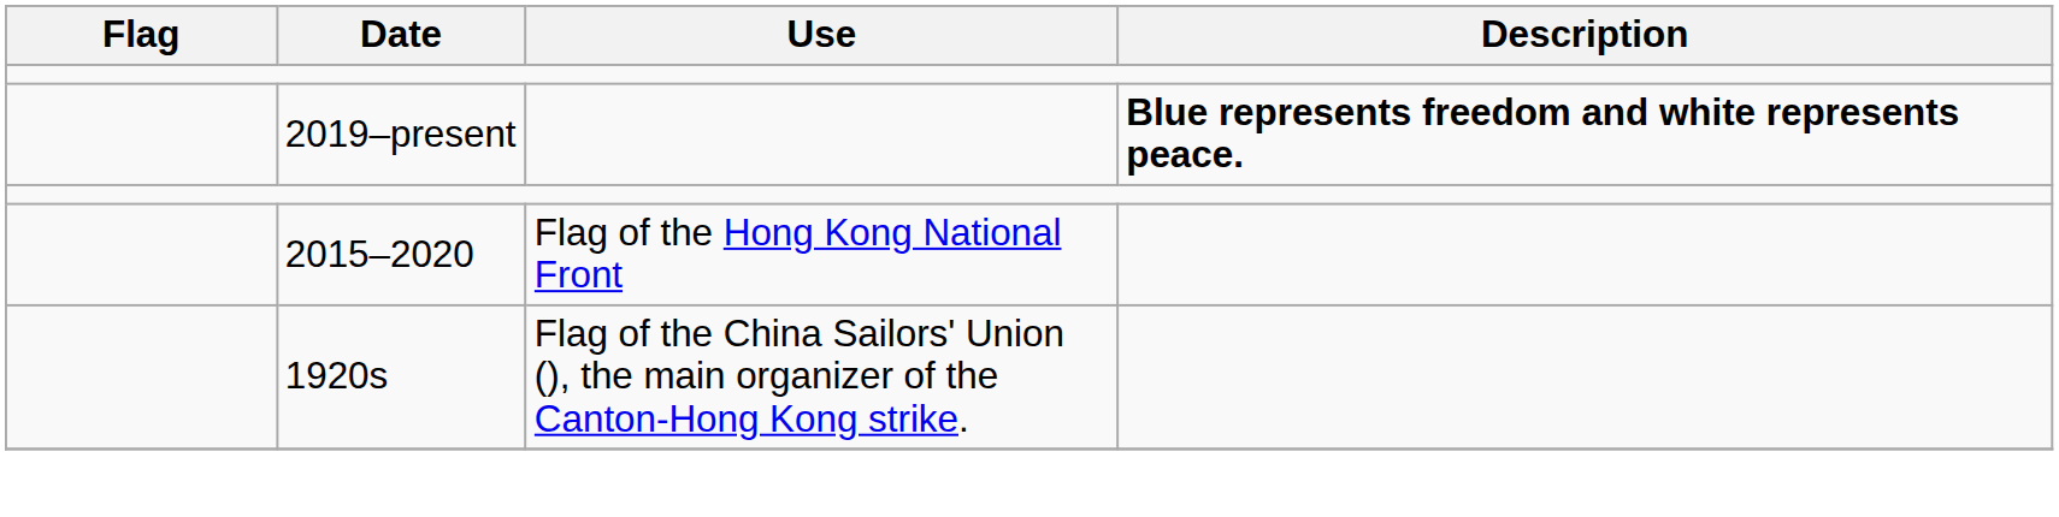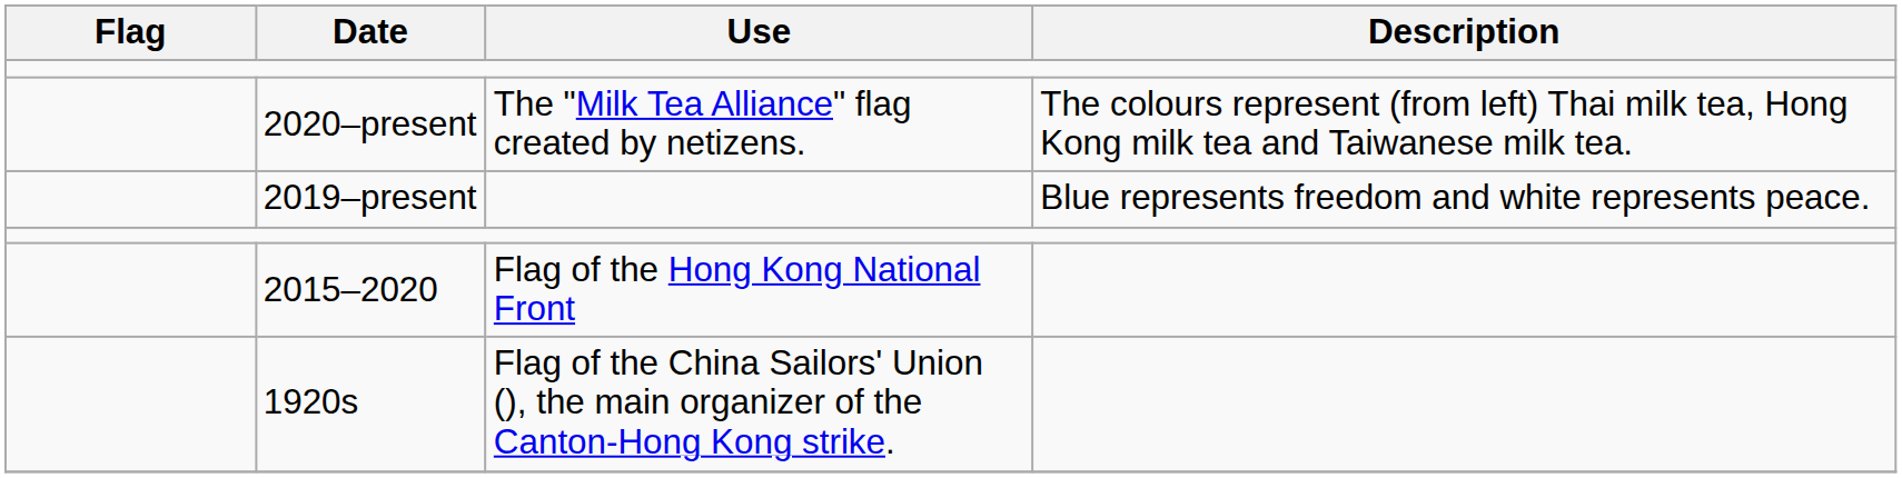+ row: 2020–present | The "Milk Tea Alliance" flag created by netizens. | The colours represent (from left) Thai milk tea, Hong Kong milk tea and Taiwanese milk tea.
2019–present | Description: bold -> normal
